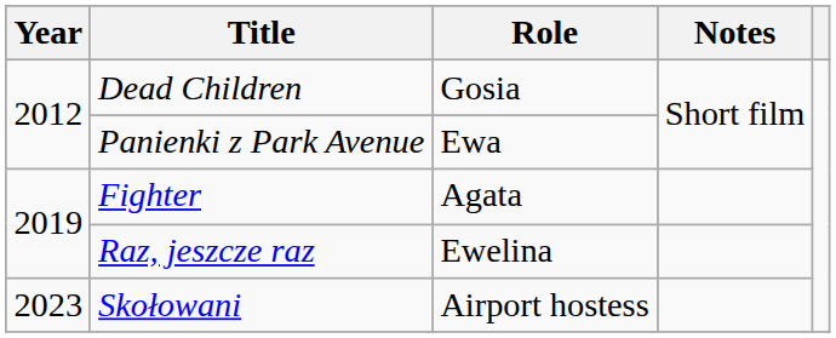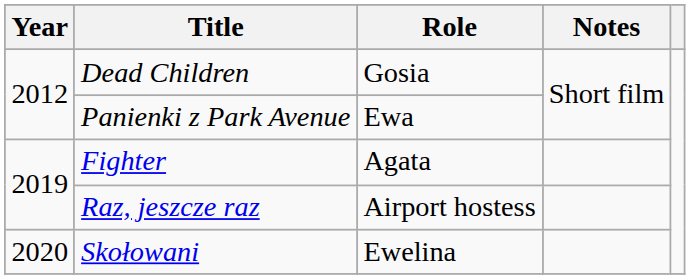Raz, jeszcze raz | Role: Ewelina -> Airport hostess
Skołowani | Year: 2023 -> 2020
Skołowani | Role: Airport hostess -> Ewelina
